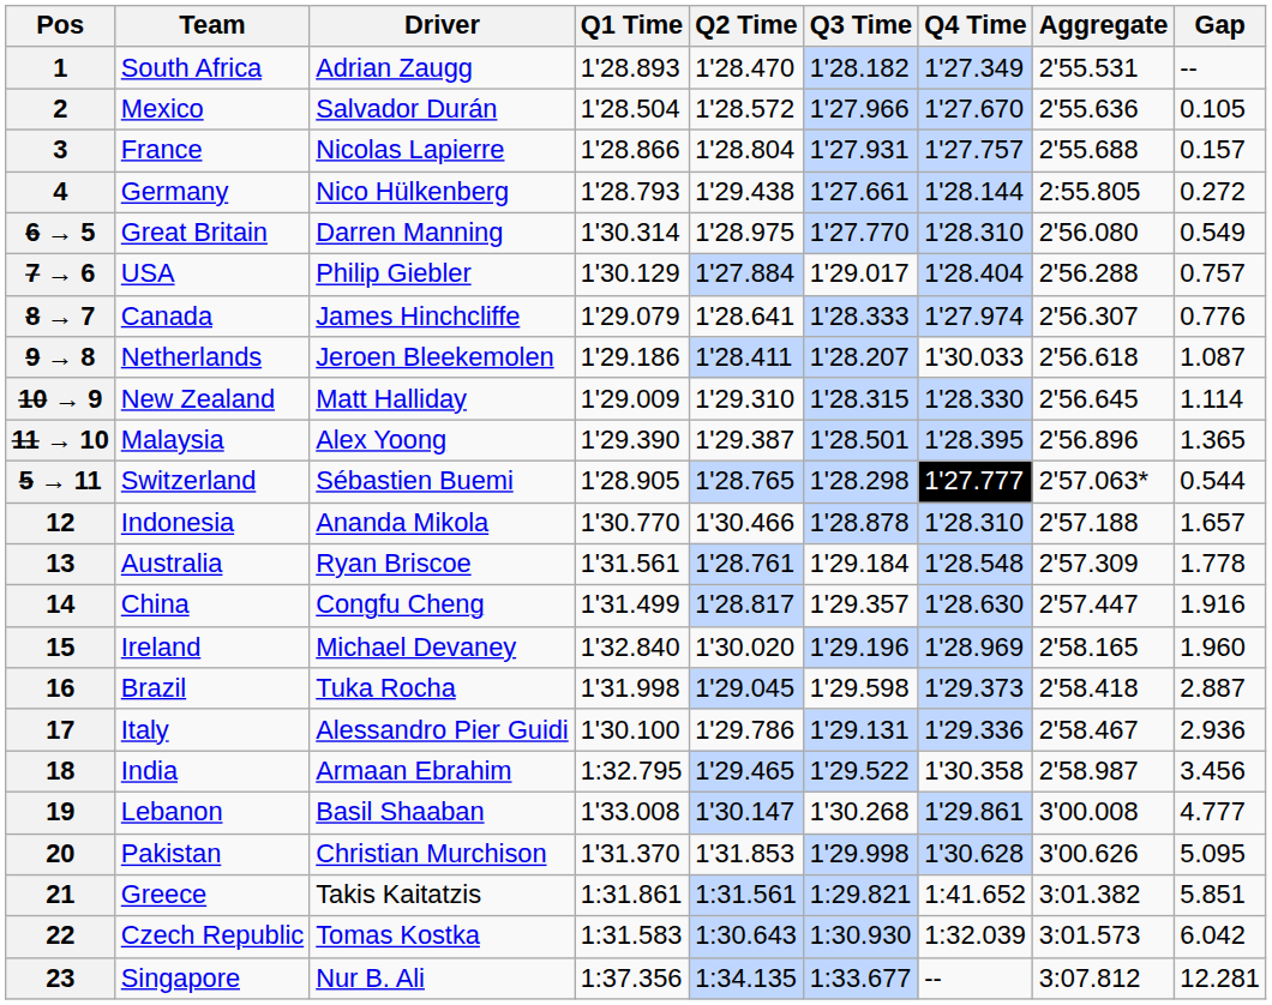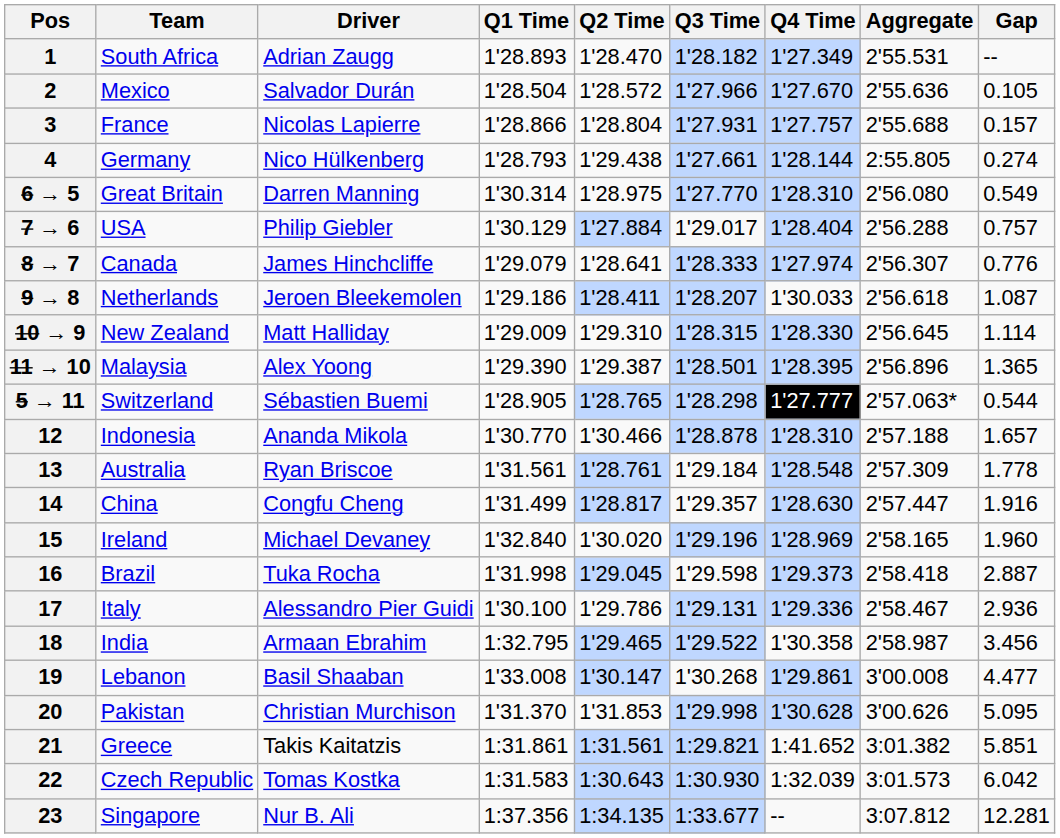4 | Gap: 0.272 -> 0.274
19 | Gap: 4.777 -> 4.477
